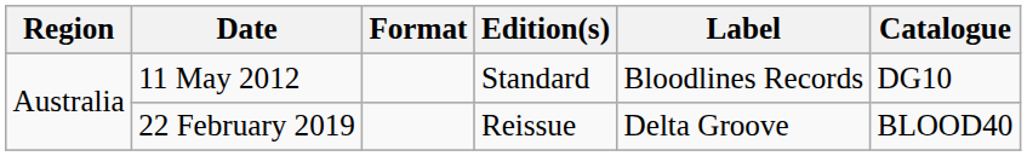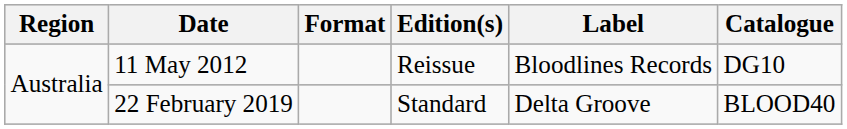11 May 2012 | Edition(s): Standard -> Reissue
22 February 2019 | Edition(s): Reissue -> Standard
